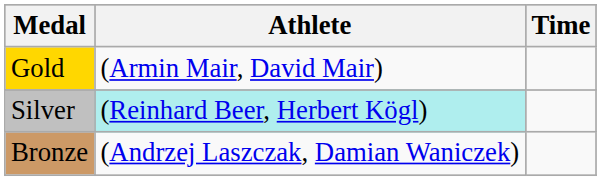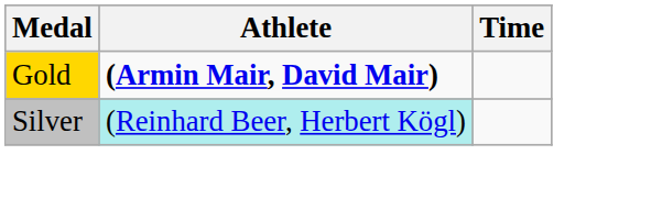Gold | Athlete: normal -> bold
- row: Bronze | (Andrzej Laszczak, Damian Waniczek)
